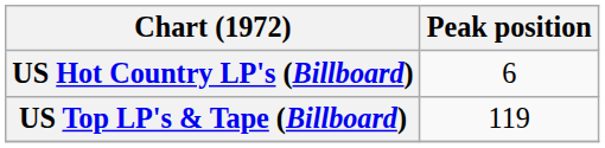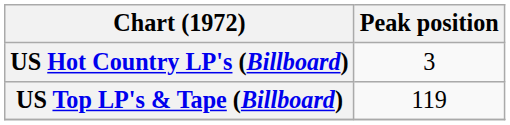US Hot Country LP's (Billboard) | Peak position: 6 -> 3
